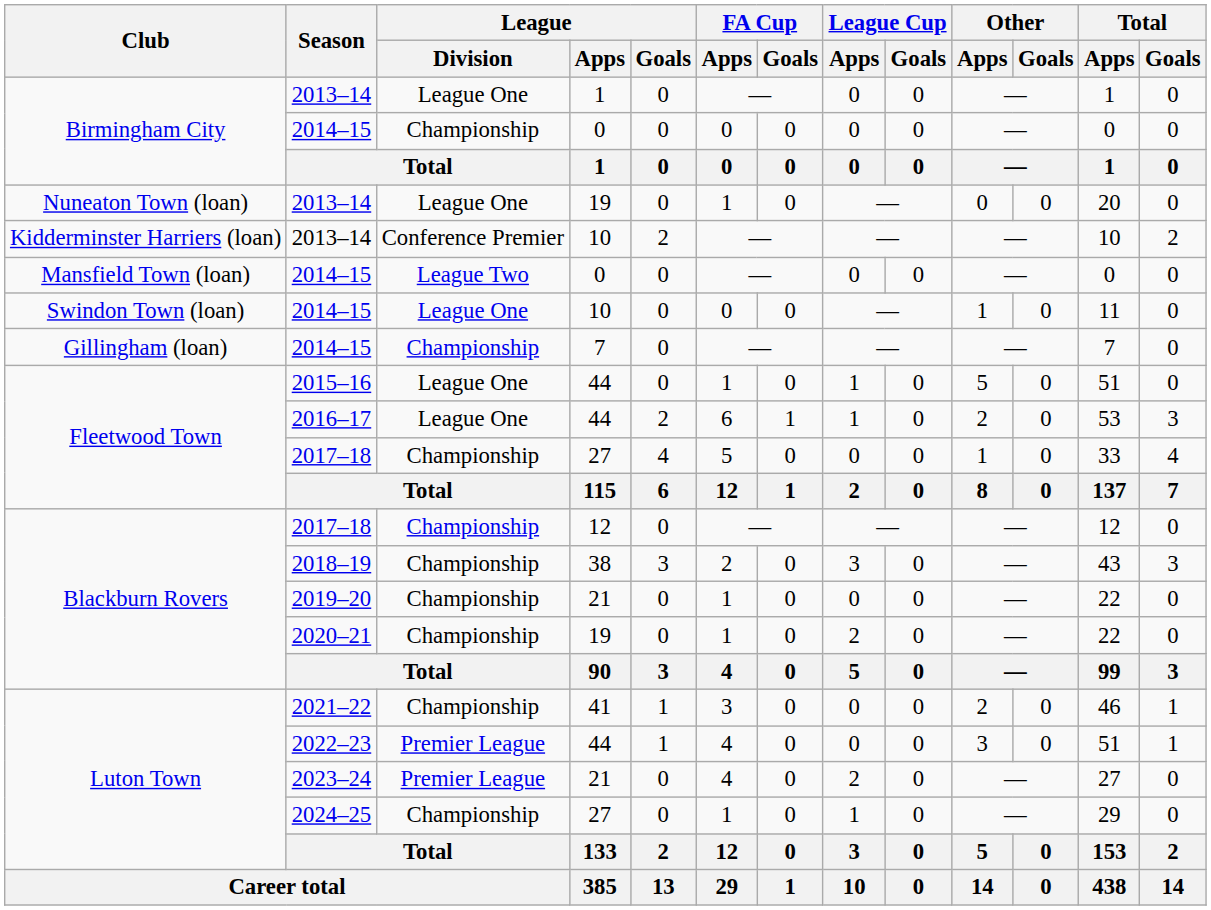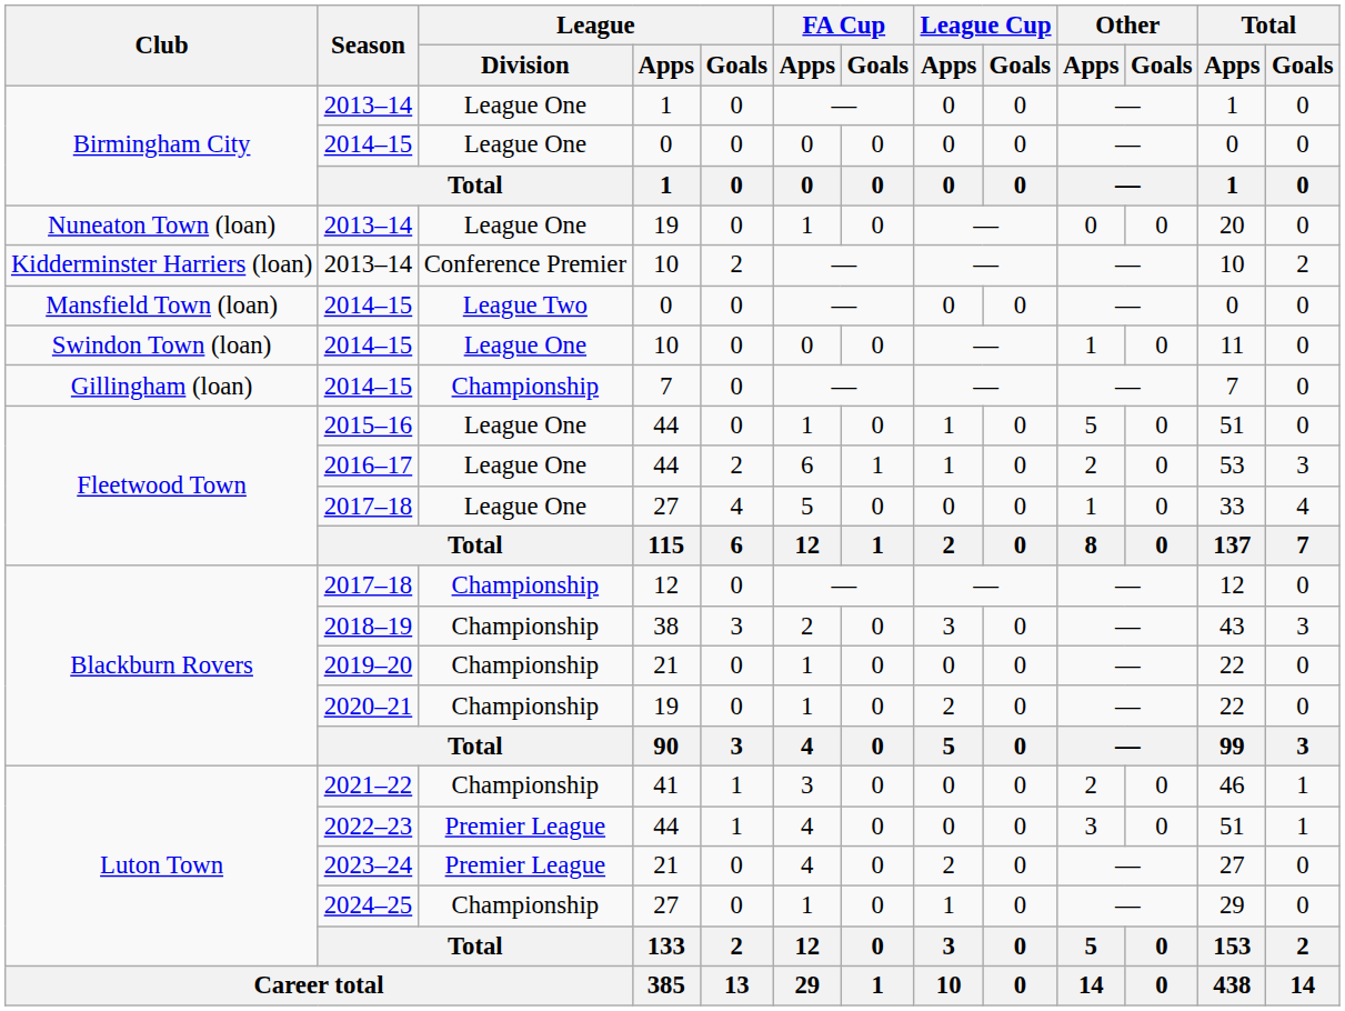Birmingham City / 2014–15 | League / Division: Championship -> League One
Fleetwood Town / 2017–18 | League / Division: Championship -> League One
